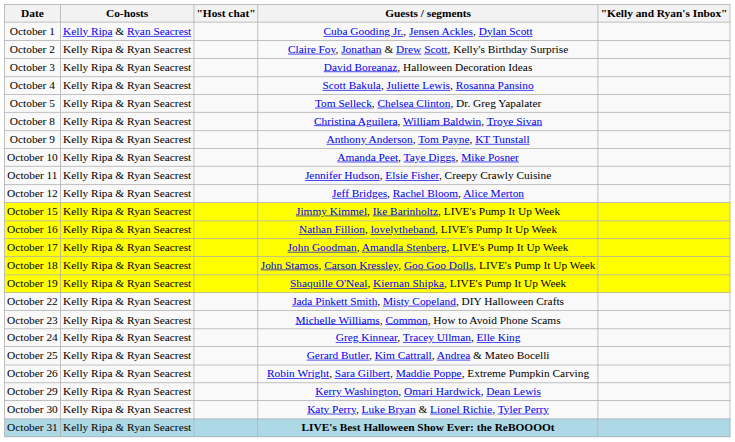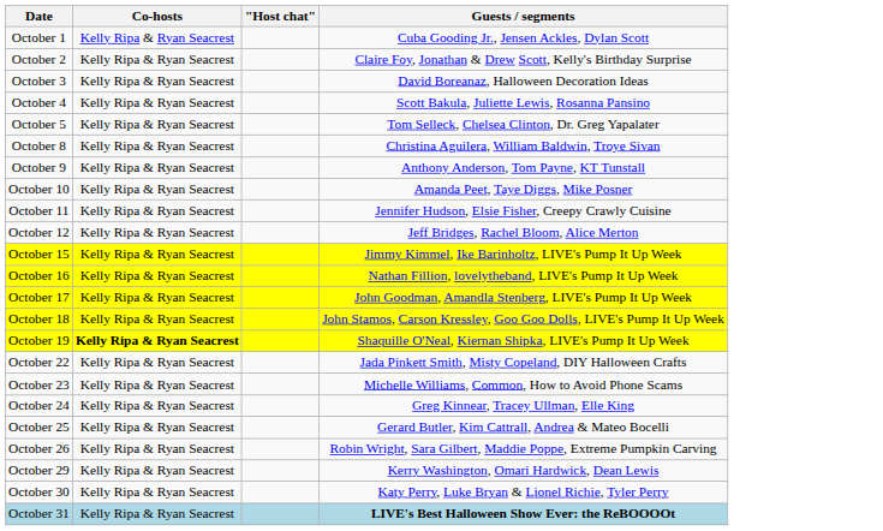- column: "Kelly and Ryan's Inbox"
October 19 | Co-hosts: normal -> bold
